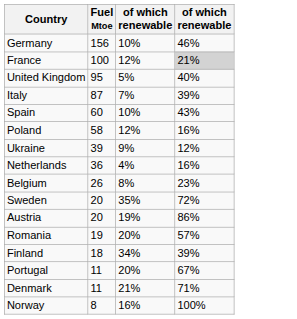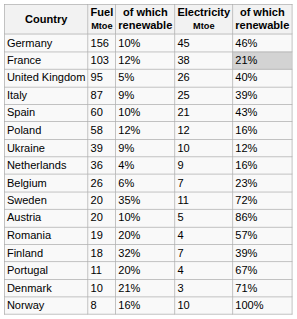+ column: Electricity Mtoe | 45 | 38 | 26 | 25 | 21 | 12 | 10 | 9 | 7 | 11 | 5 | 4 | 7 | 4 | 3 | 10
France | Fuel Mtoe: 100 -> 103
Italy | column 3: 7% -> 9%
Belgium | column 3: 8% -> 6%
Austria | column 3: 19% -> 10%
Finland | column 3: 34% -> 32%
Denmark | Fuel Mtoe: 11 -> 10
